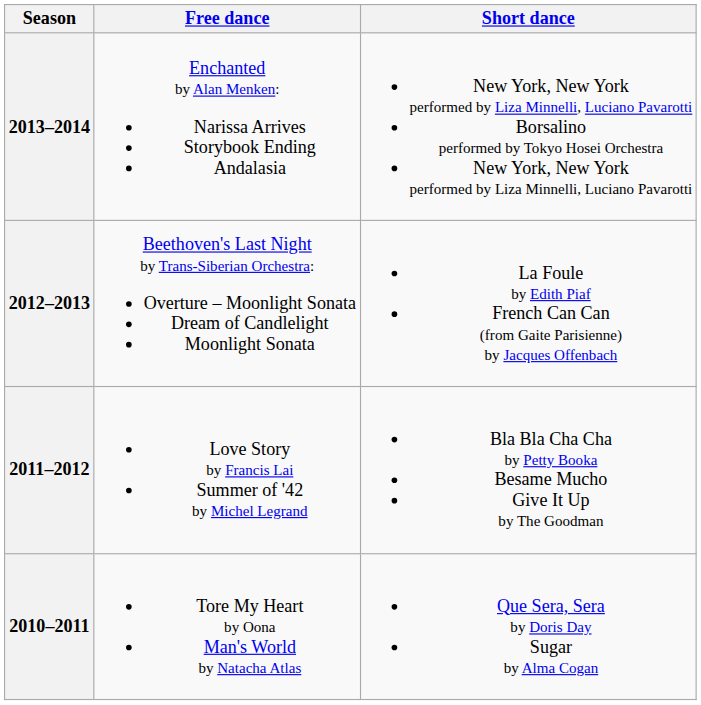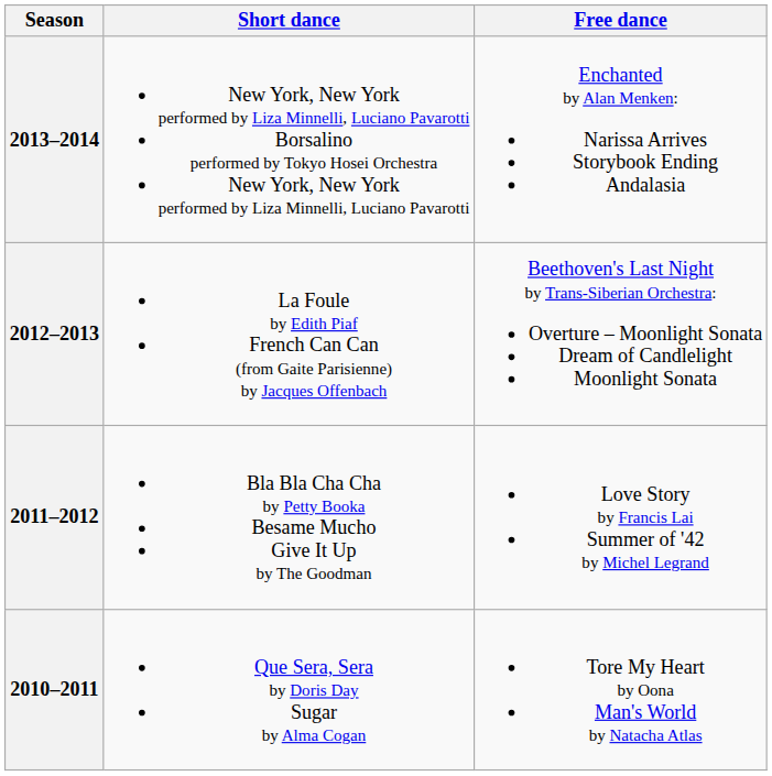columns swapped: Short dance <-> Free dance
